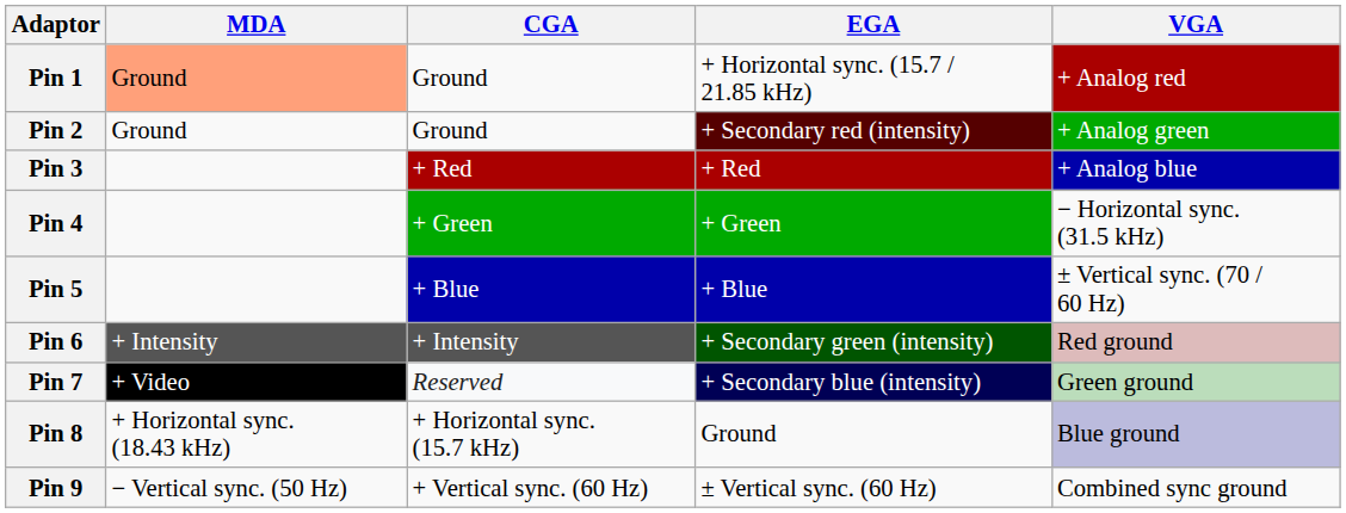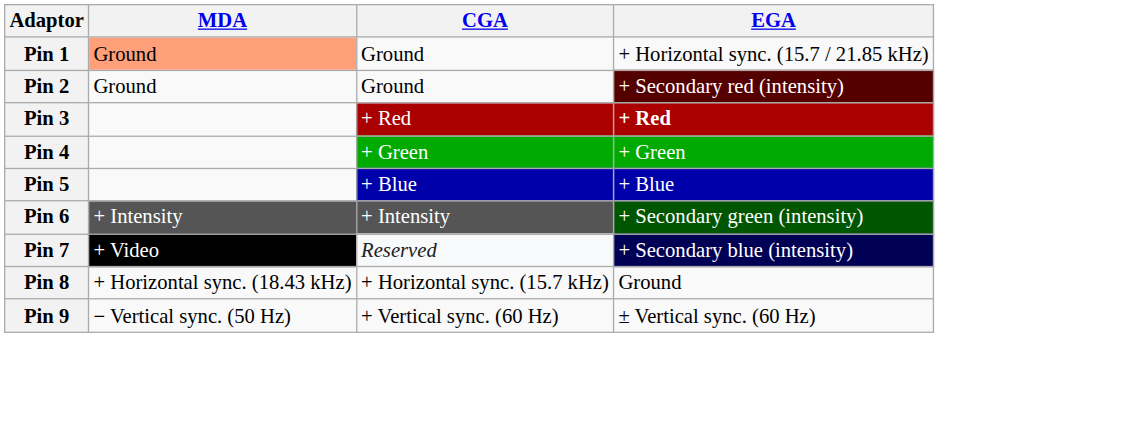- column: VGA | + Analog red | + Analog green | + Analog blue | − Horizontal sync. (31.5 kHz) | ± Vertical sync. (70 / 60 Hz) | Red ground | Green ground | Blue ground | Combined sync ground
Pin 3 | EGA: normal -> bold
